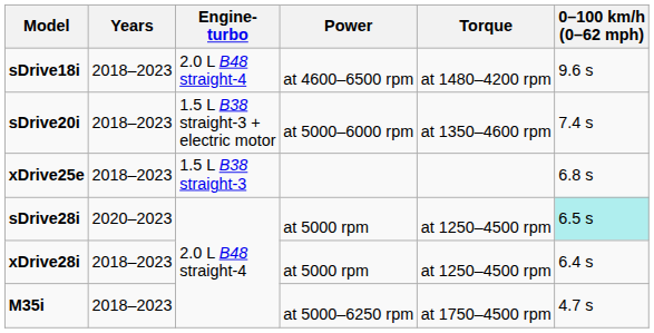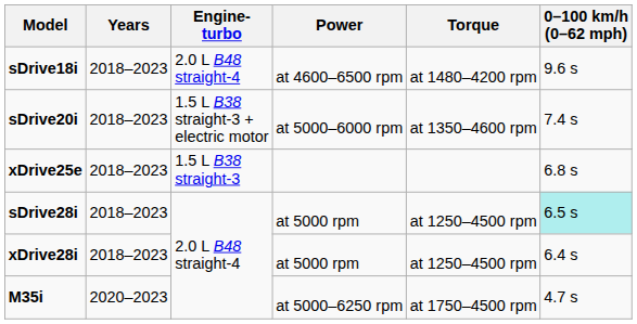sDrive28i | Years: 2020–2023 -> 2018–2023
M35i | Years: 2018–2023 -> 2020–2023
